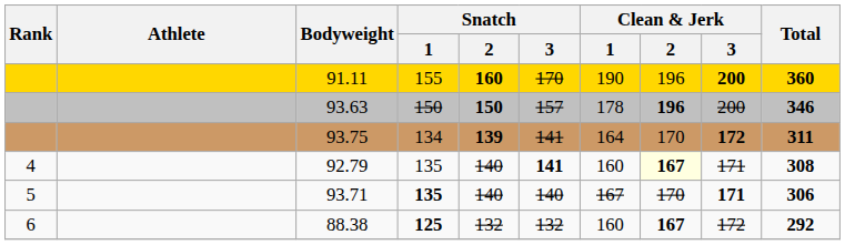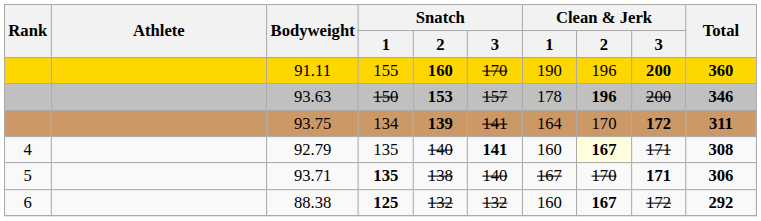93.63 | Snatch / 2: 150 -> 153
93.71 | Snatch / 2: 140 -> 138
